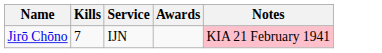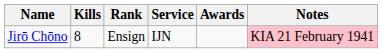+ column: Rank | Ensign
Jirō Chōno | Kills: 7 -> 8
